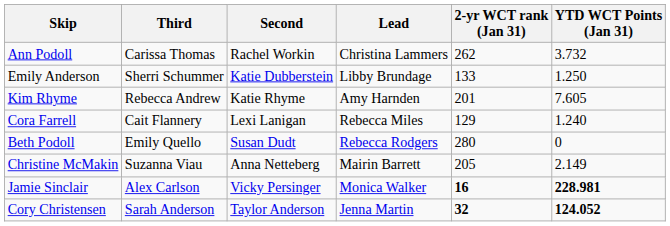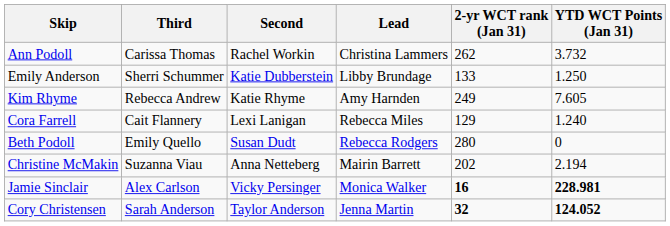Kim Rhyme | 2-yr WCT rank (Jan 31): 201 -> 249
Christine McMakin | 2-yr WCT rank (Jan 31): 205 -> 202
Christine McMakin | YTD WCT Points (Jan 31): 2.149 -> 2.194
